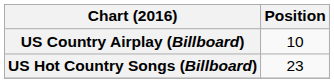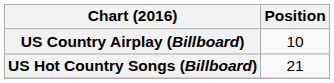US Hot Country Songs (Billboard) | Position: 23 -> 21
